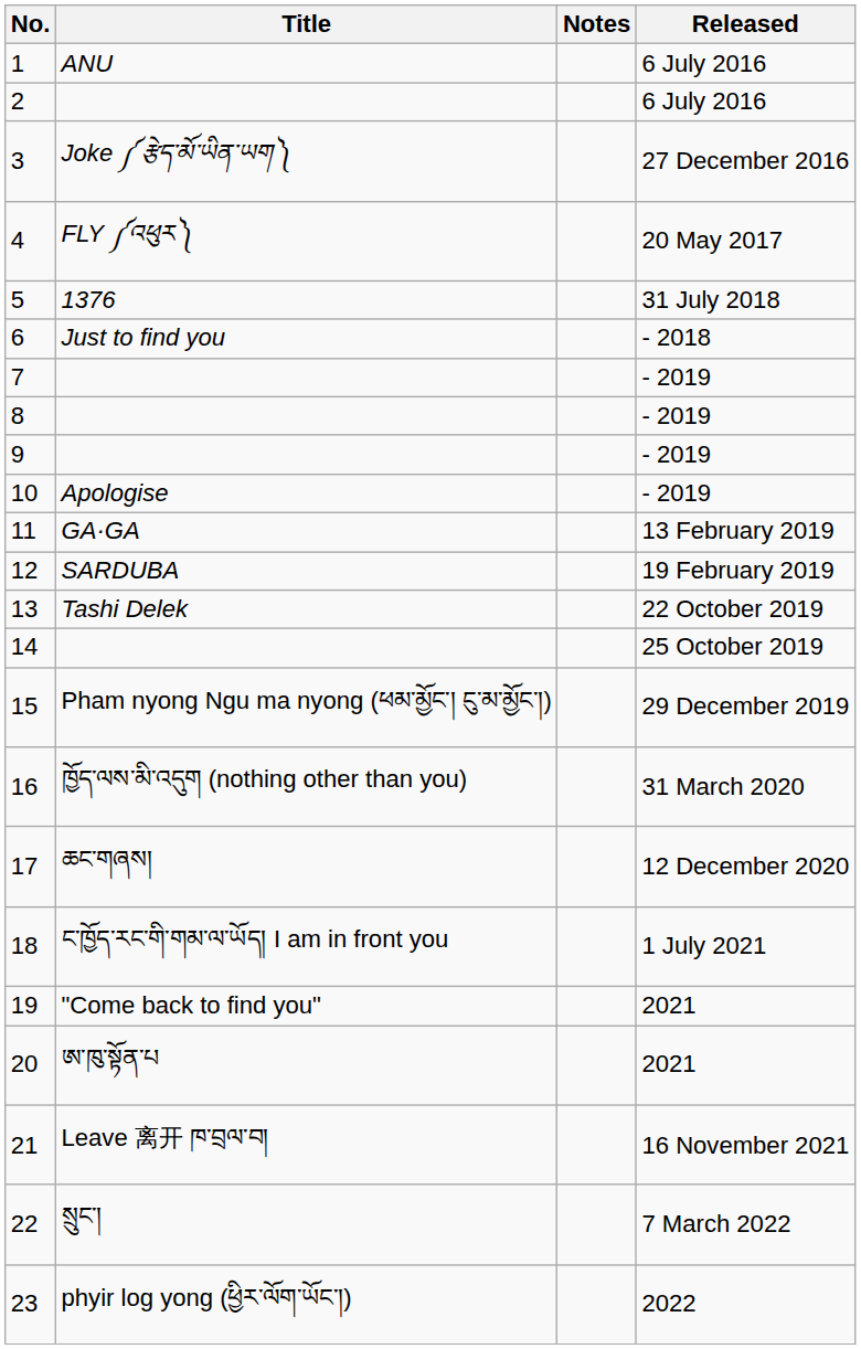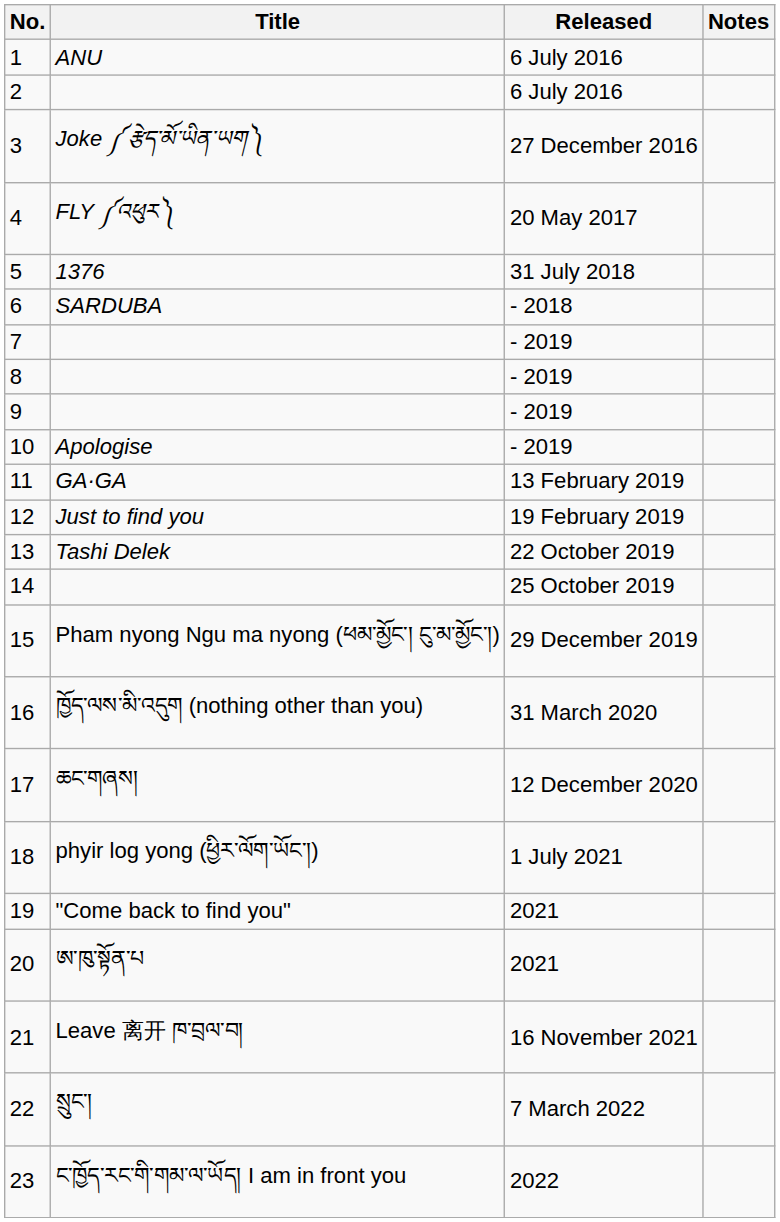columns swapped: Released <-> Notes
6 | Title: Just to find you -> SARDUBA
12 | Title: SARDUBA -> Just to find you
18 | Title: ང་ཁྱོད་རང་གི་གམ་ལ་ཡོད། I am in front you -> phyir log yong (ཕྱིར་ལོག་ཡོང་།)
23 | Title: phyir log yong (ཕྱིར་ལོག་ཡོང་།) -> ང་ཁྱོད་རང་གི་གམ་ལ་ཡོད། I am in front you
